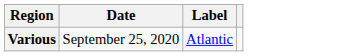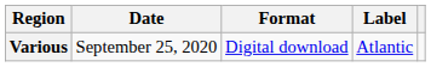+ column: Format | Digital download
